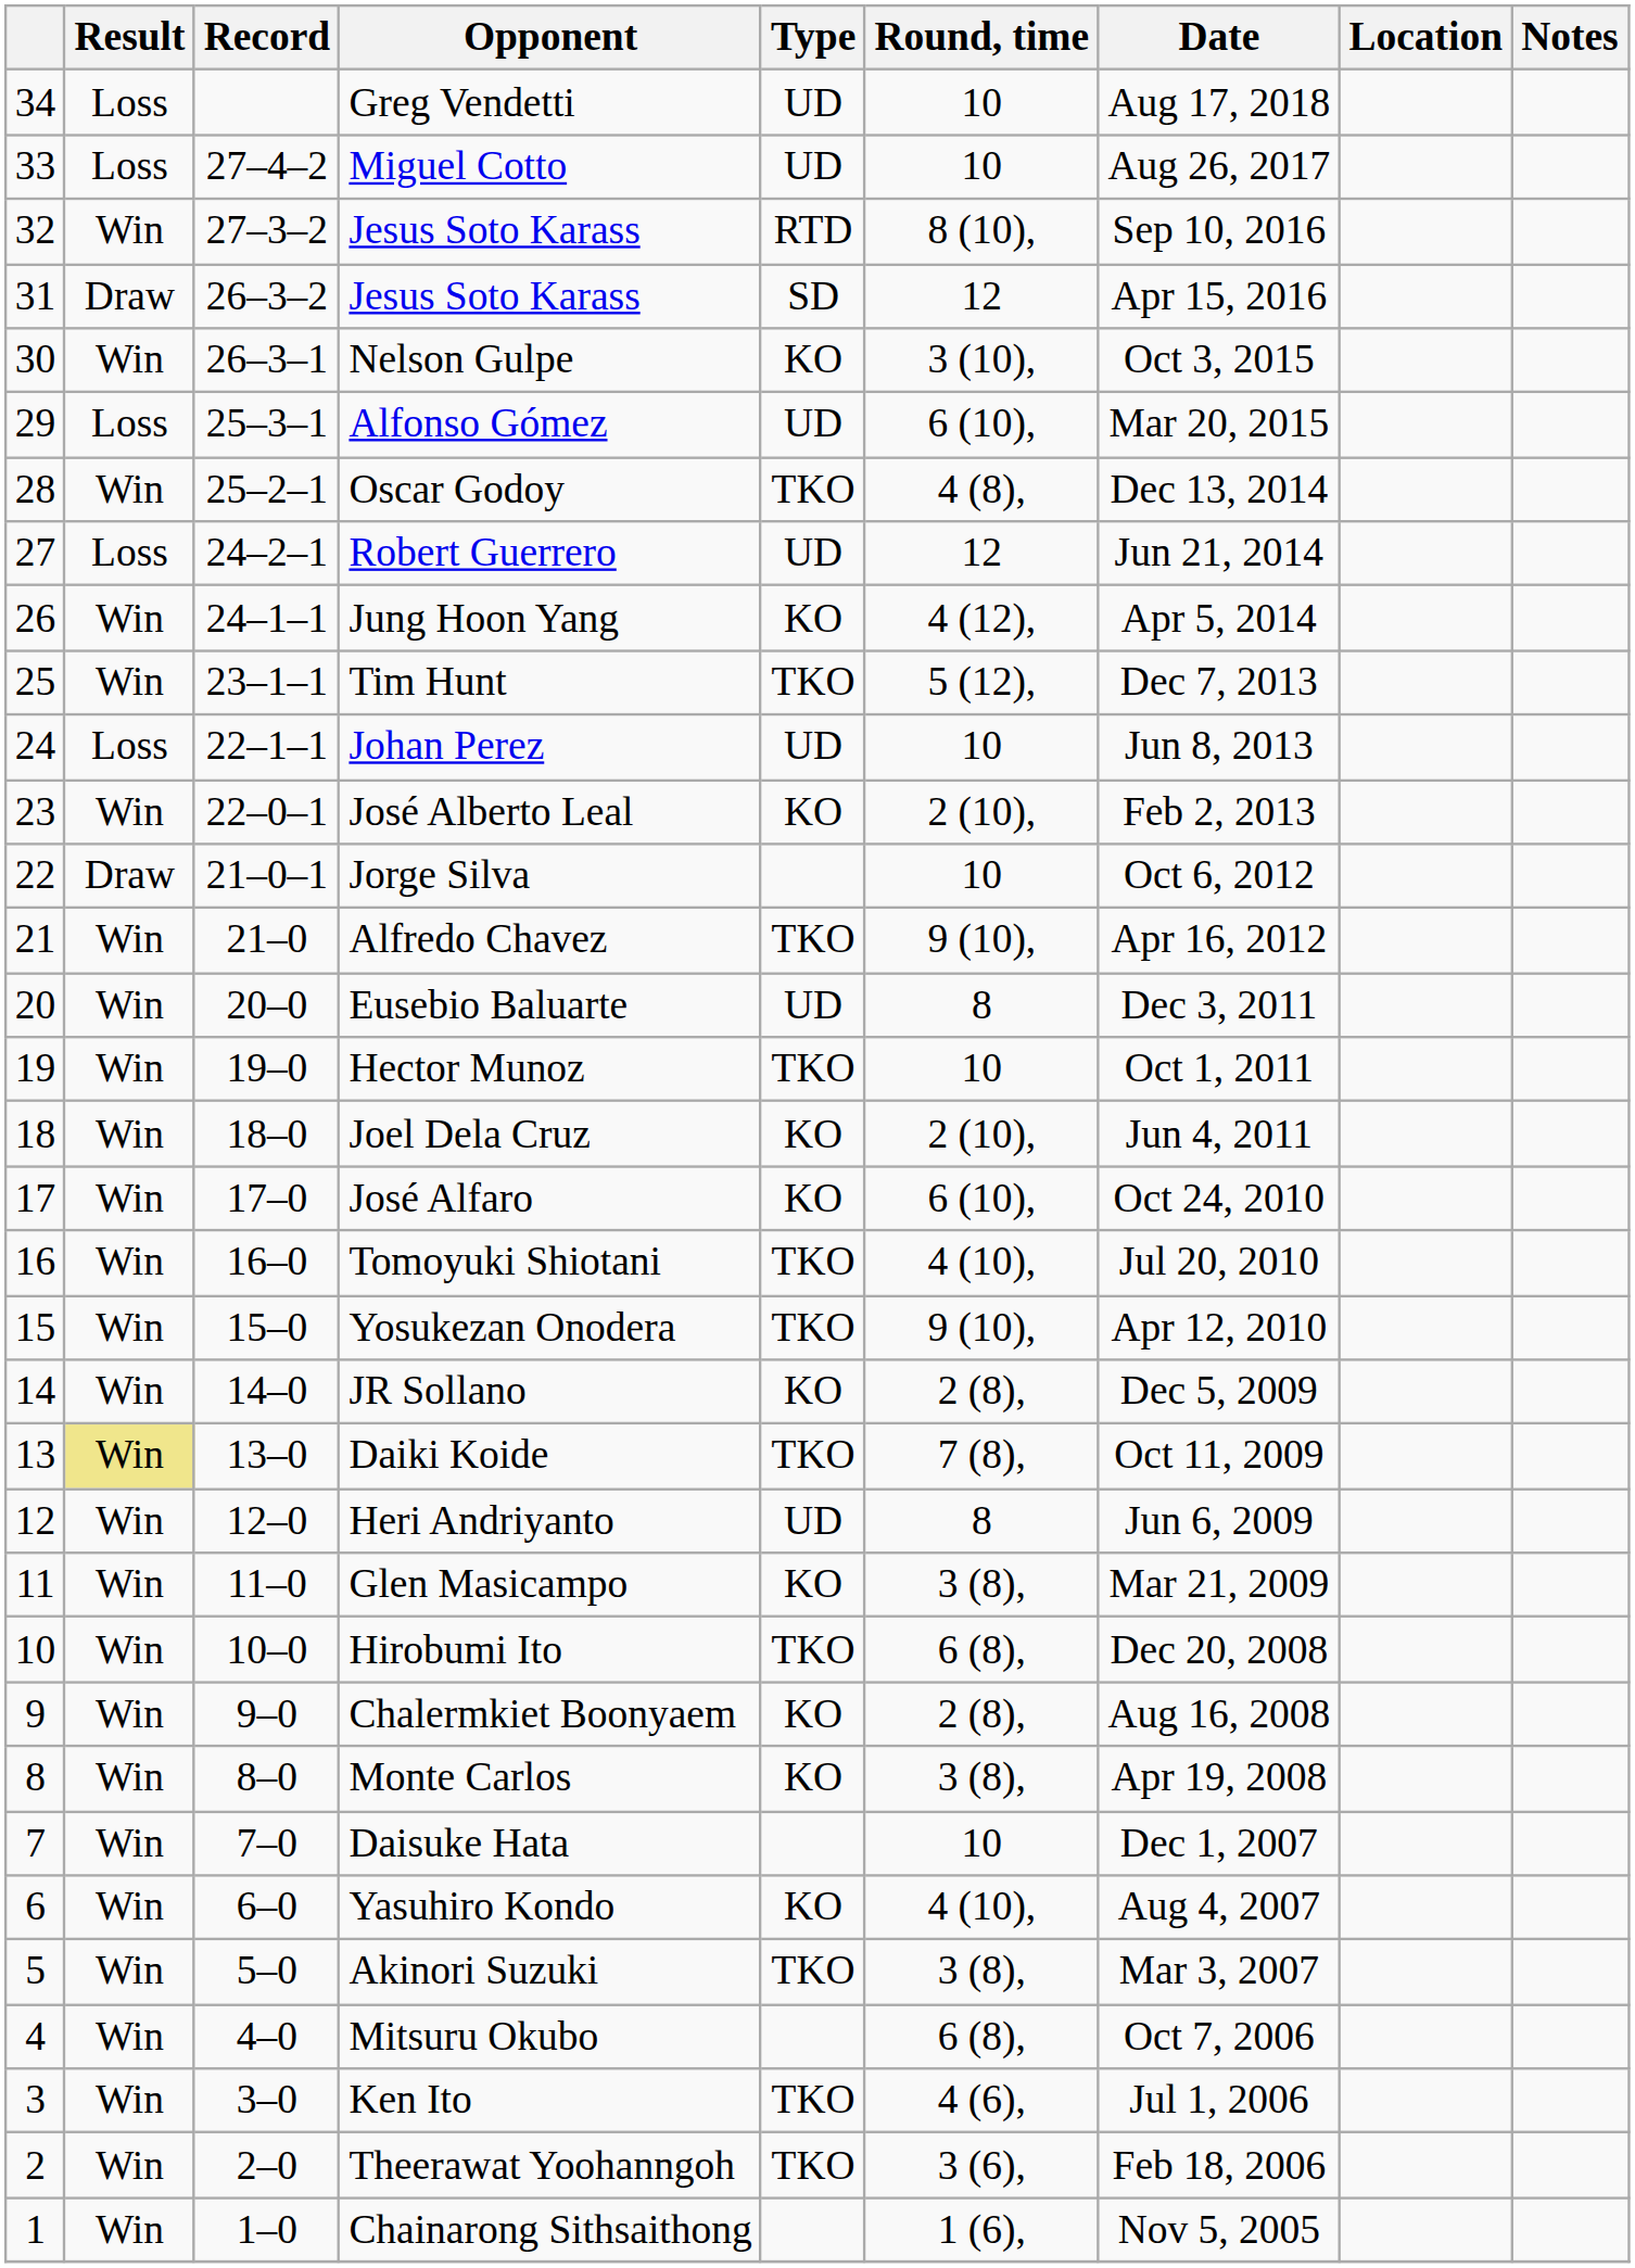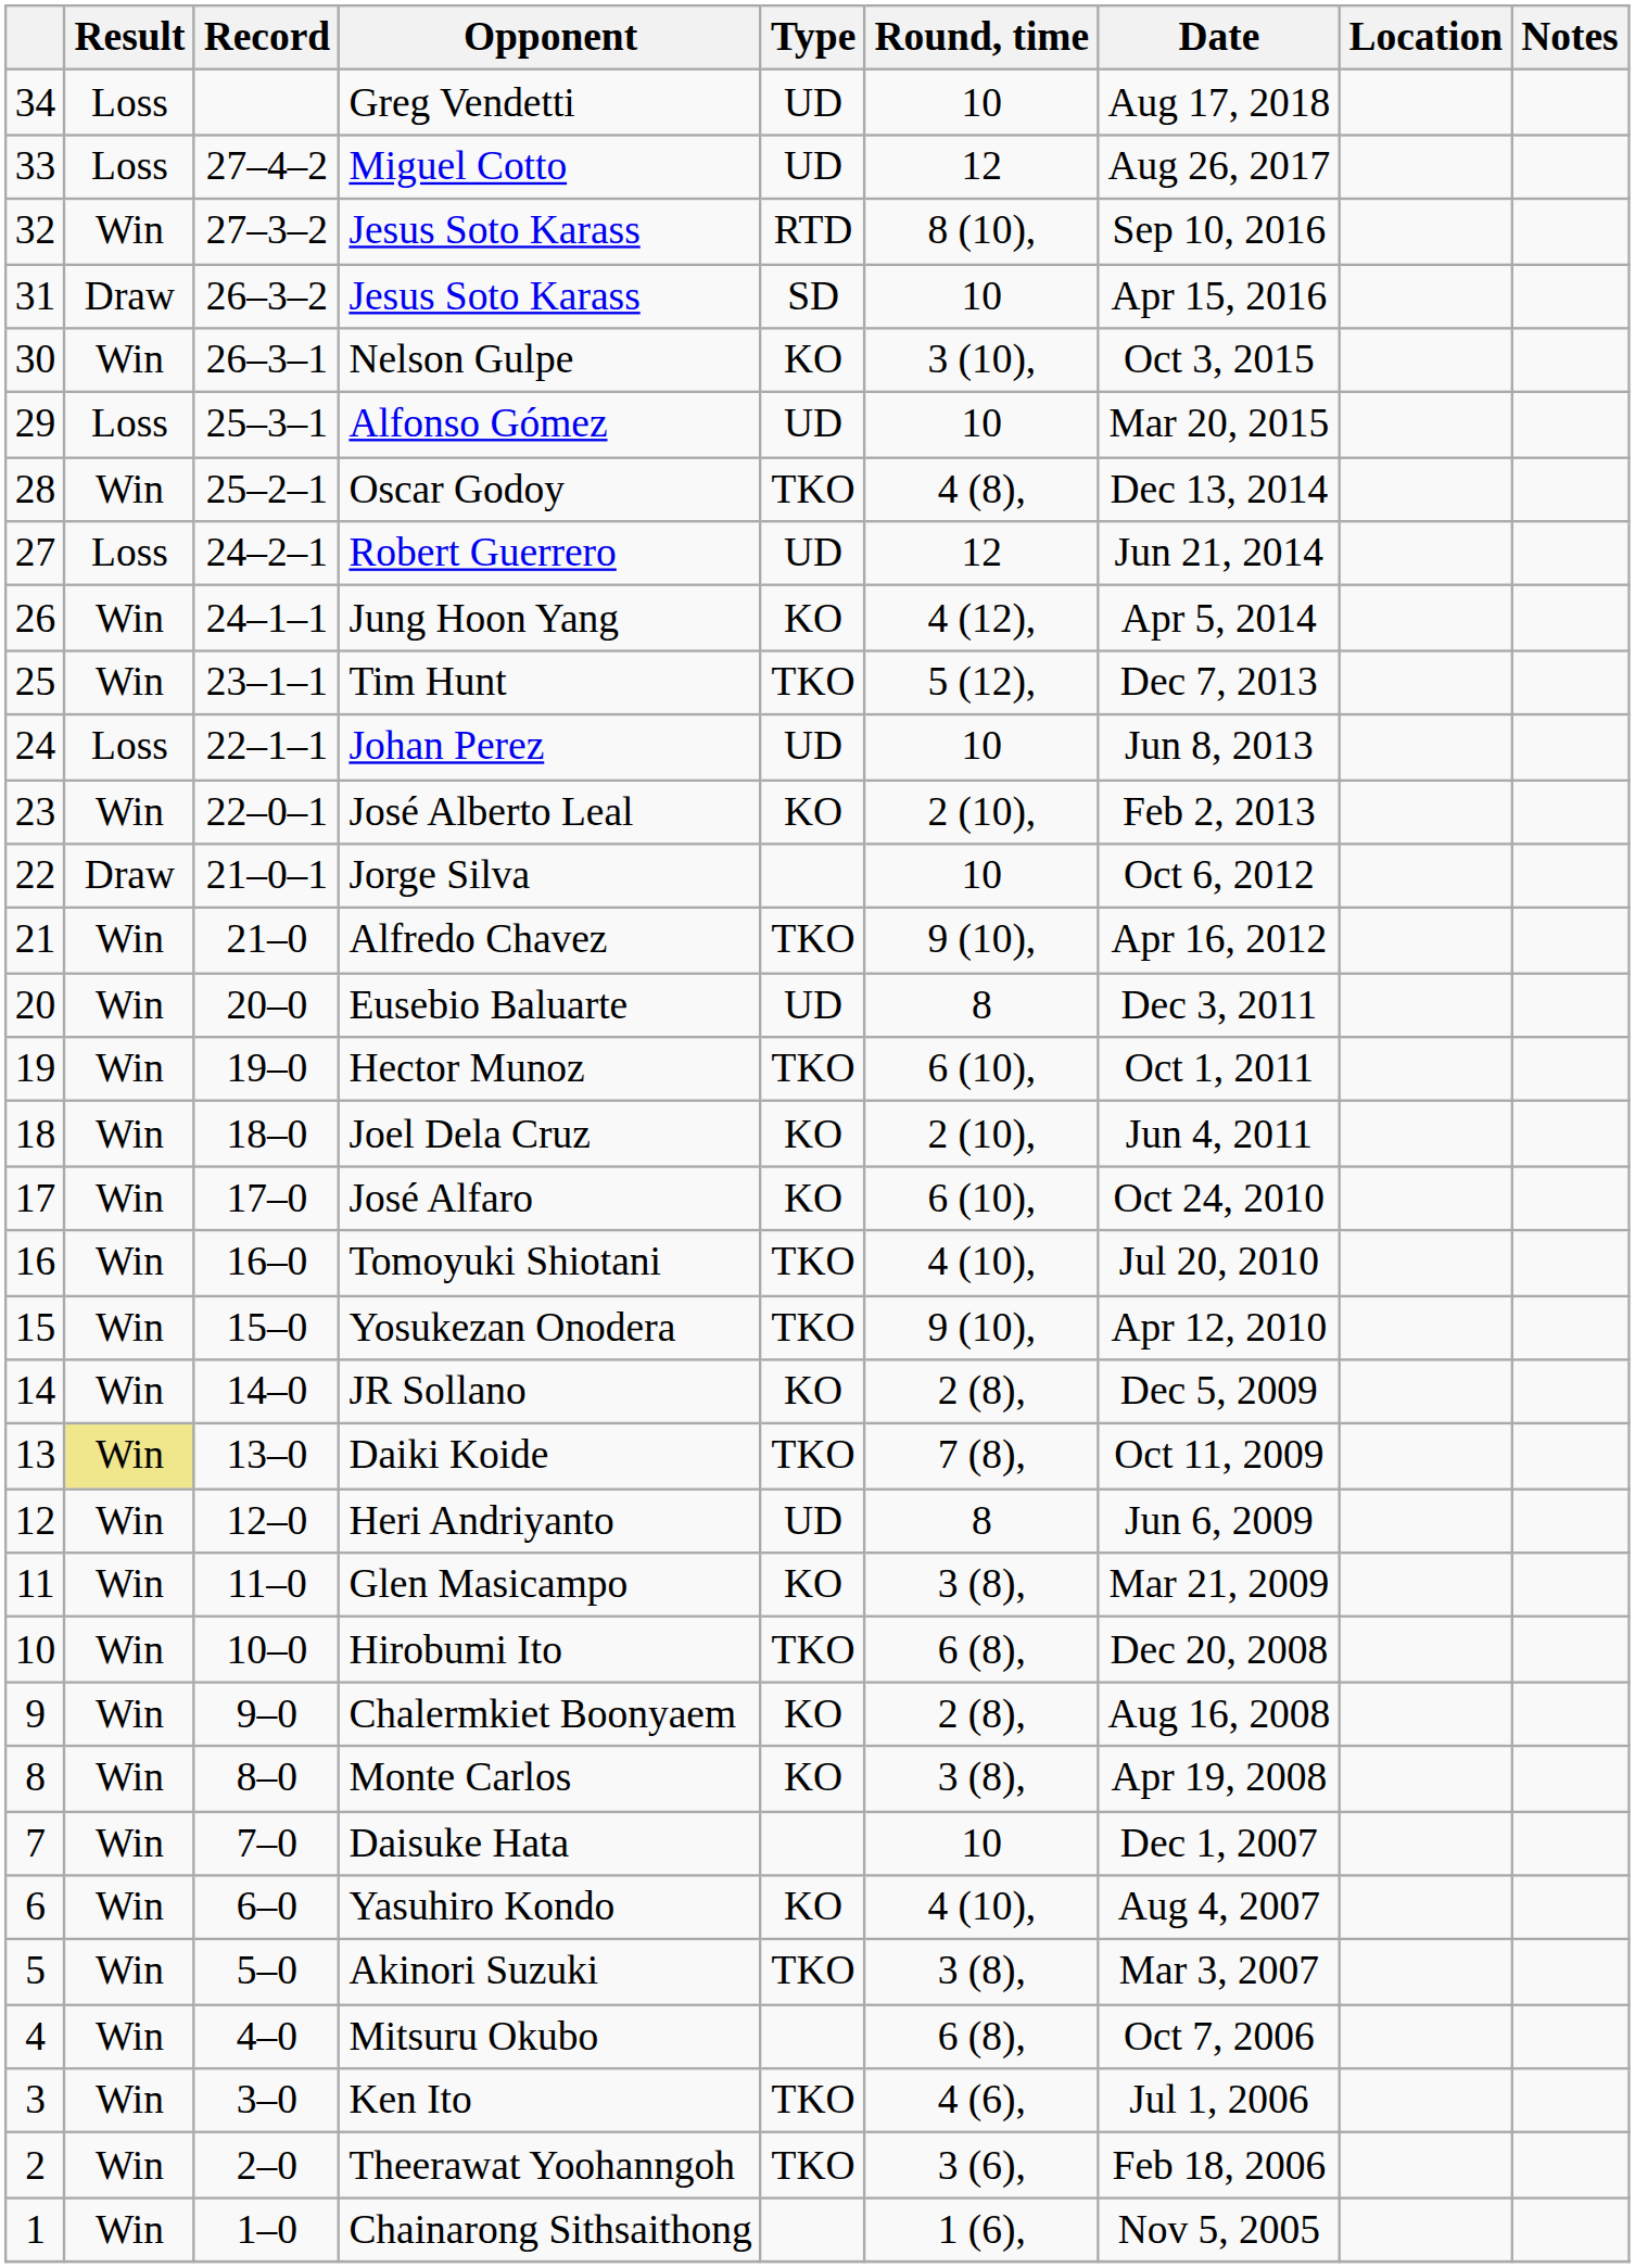Miguel Cotto | Round, time: 10 -> 12
31 / Jesus Soto Karass | Round, time: 12 -> 10
Alfonso Gómez | Round, time: 6 (10), -> 10
Hector Munoz | Round, time: 10 -> 6 (10),
